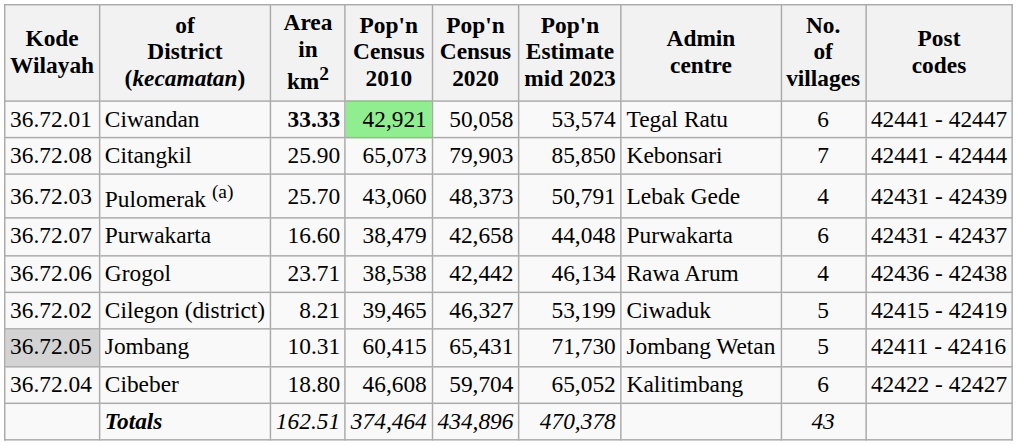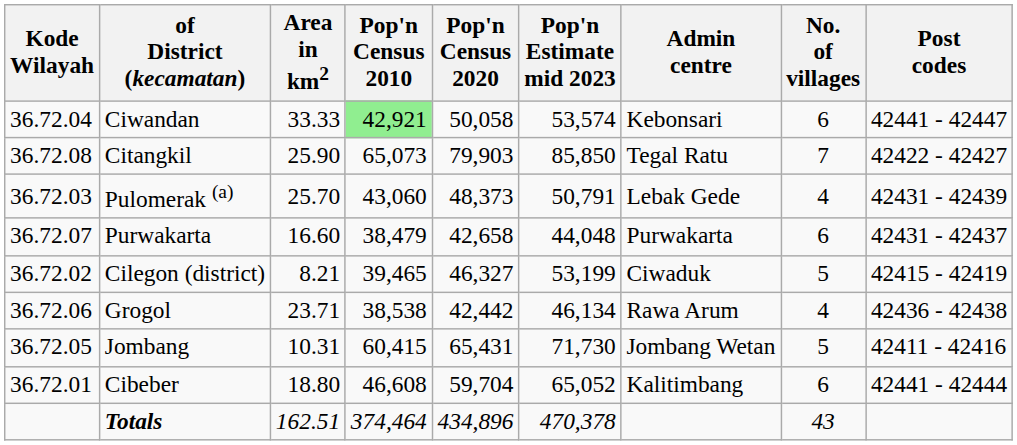Ciwandan | Kode Wilayah: 36.72.01 -> 36.72.04
Ciwandan | Area in km2: bold -> normal
Ciwandan | Admin centre: Tegal Ratu -> Kebonsari
Citangkil | Admin centre: Kebonsari -> Tegal Ratu
Citangkil | Post codes: 42441 - 42444 -> 42422 - 42427
rows swapped: Grogol <-> Cilegon (district)
Jombang | Kode Wilayah: lightgrey background -> no background
Cibeber | Kode Wilayah: 36.72.04 -> 36.72.01
Cibeber | Post codes: 42422 - 42427 -> 42441 - 42444
